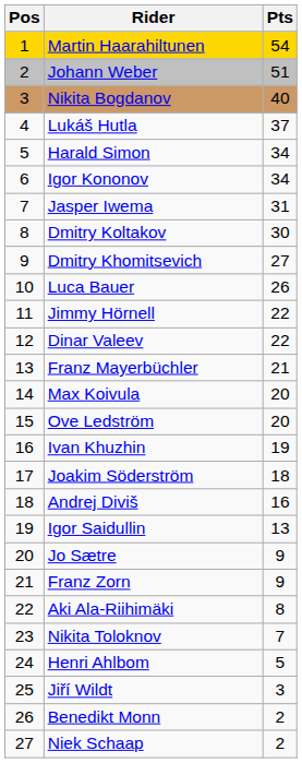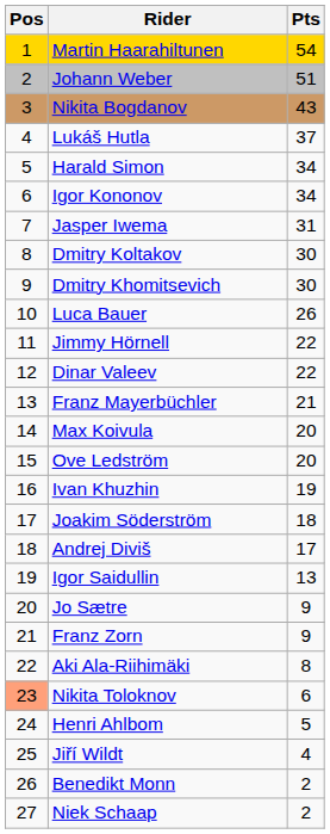Nikita Bogdanov | Pts: 40 -> 43
Dmitry Khomitsevich | Pts: 27 -> 30
Andrej Diviš | Pts: 16 -> 17
Nikita Toloknov | Pos: no background -> lightsalmon background
Nikita Toloknov | Pts: 7 -> 6
Jiří Wildt | Pts: 3 -> 4
